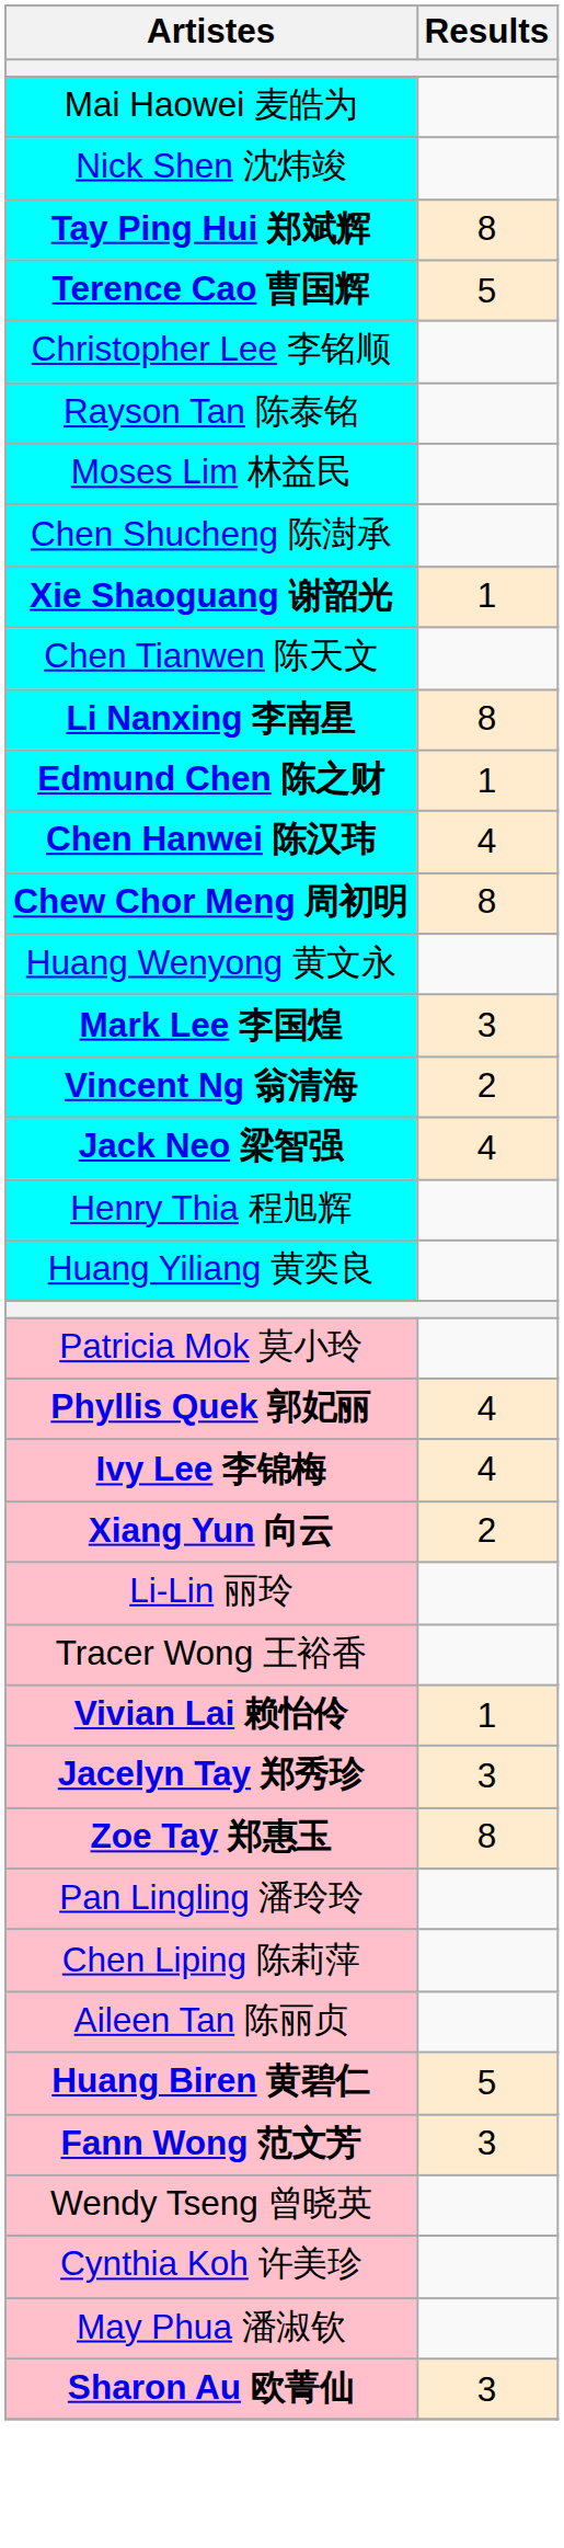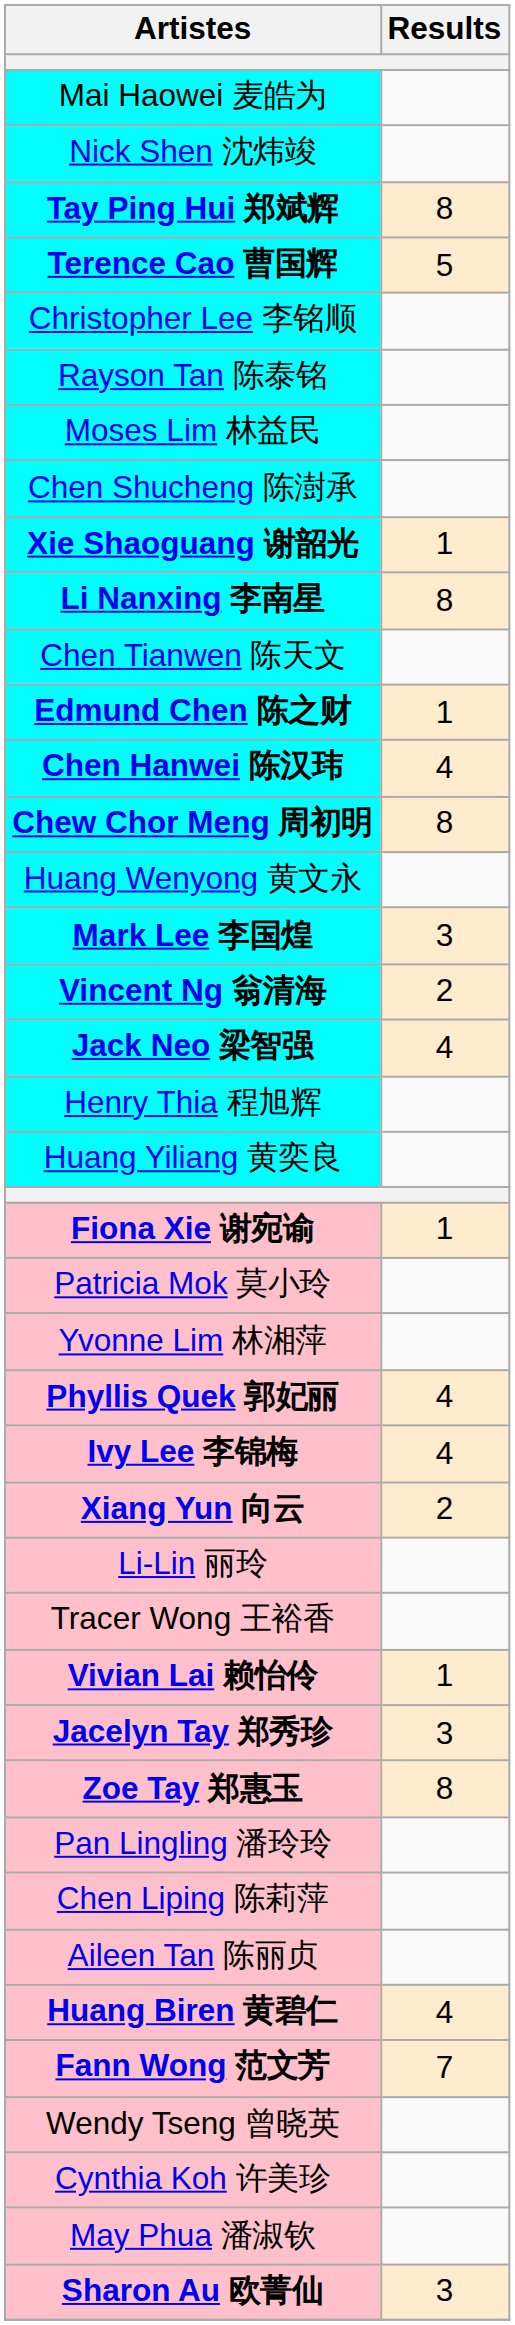rows swapped: Chen Tianwen 陈天文 <-> Li Nanxing 李南星
+ row: Fiona Xie 谢宛谕 | 1
+ row: Yvonne Lim 林湘萍
Huang Biren 黄碧仁 | Results: 5 -> 4
Fann Wong 范文芳 | Results: 3 -> 7
